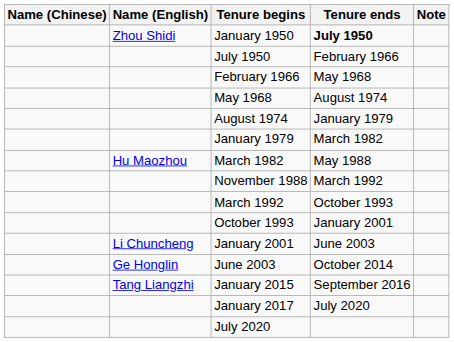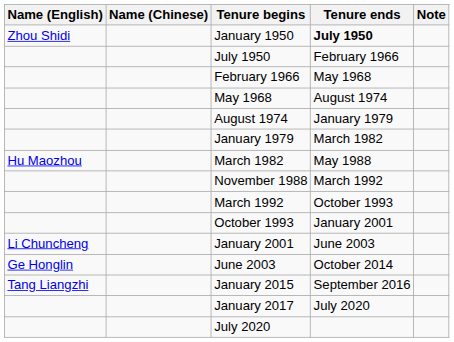columns swapped: Name (English) <-> Name (Chinese)
